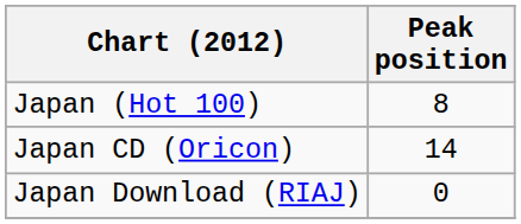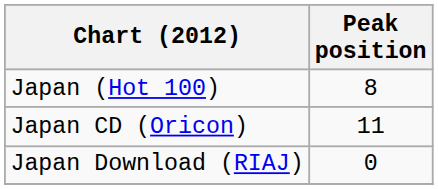Japan CD (Oricon) | Peak position: 14 -> 11
